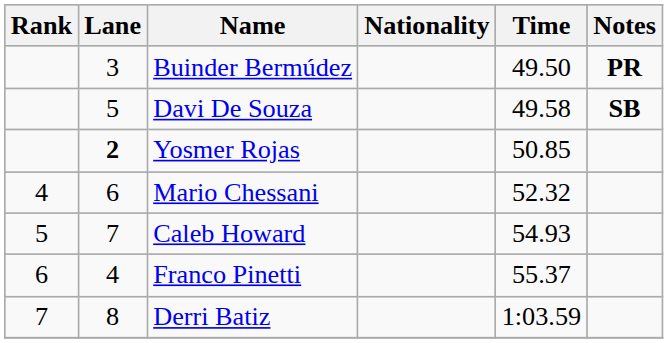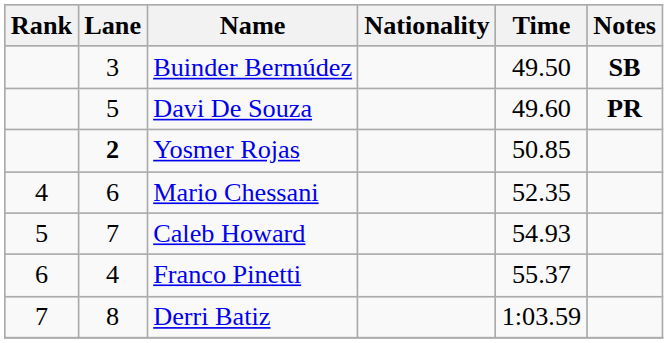Buinder Bermúdez | Notes: PR -> SB
Davi De Souza | Time: 49.58 -> 49.60
Davi De Souza | Notes: SB -> PR
Mario Chessani | Time: 52.32 -> 52.35
